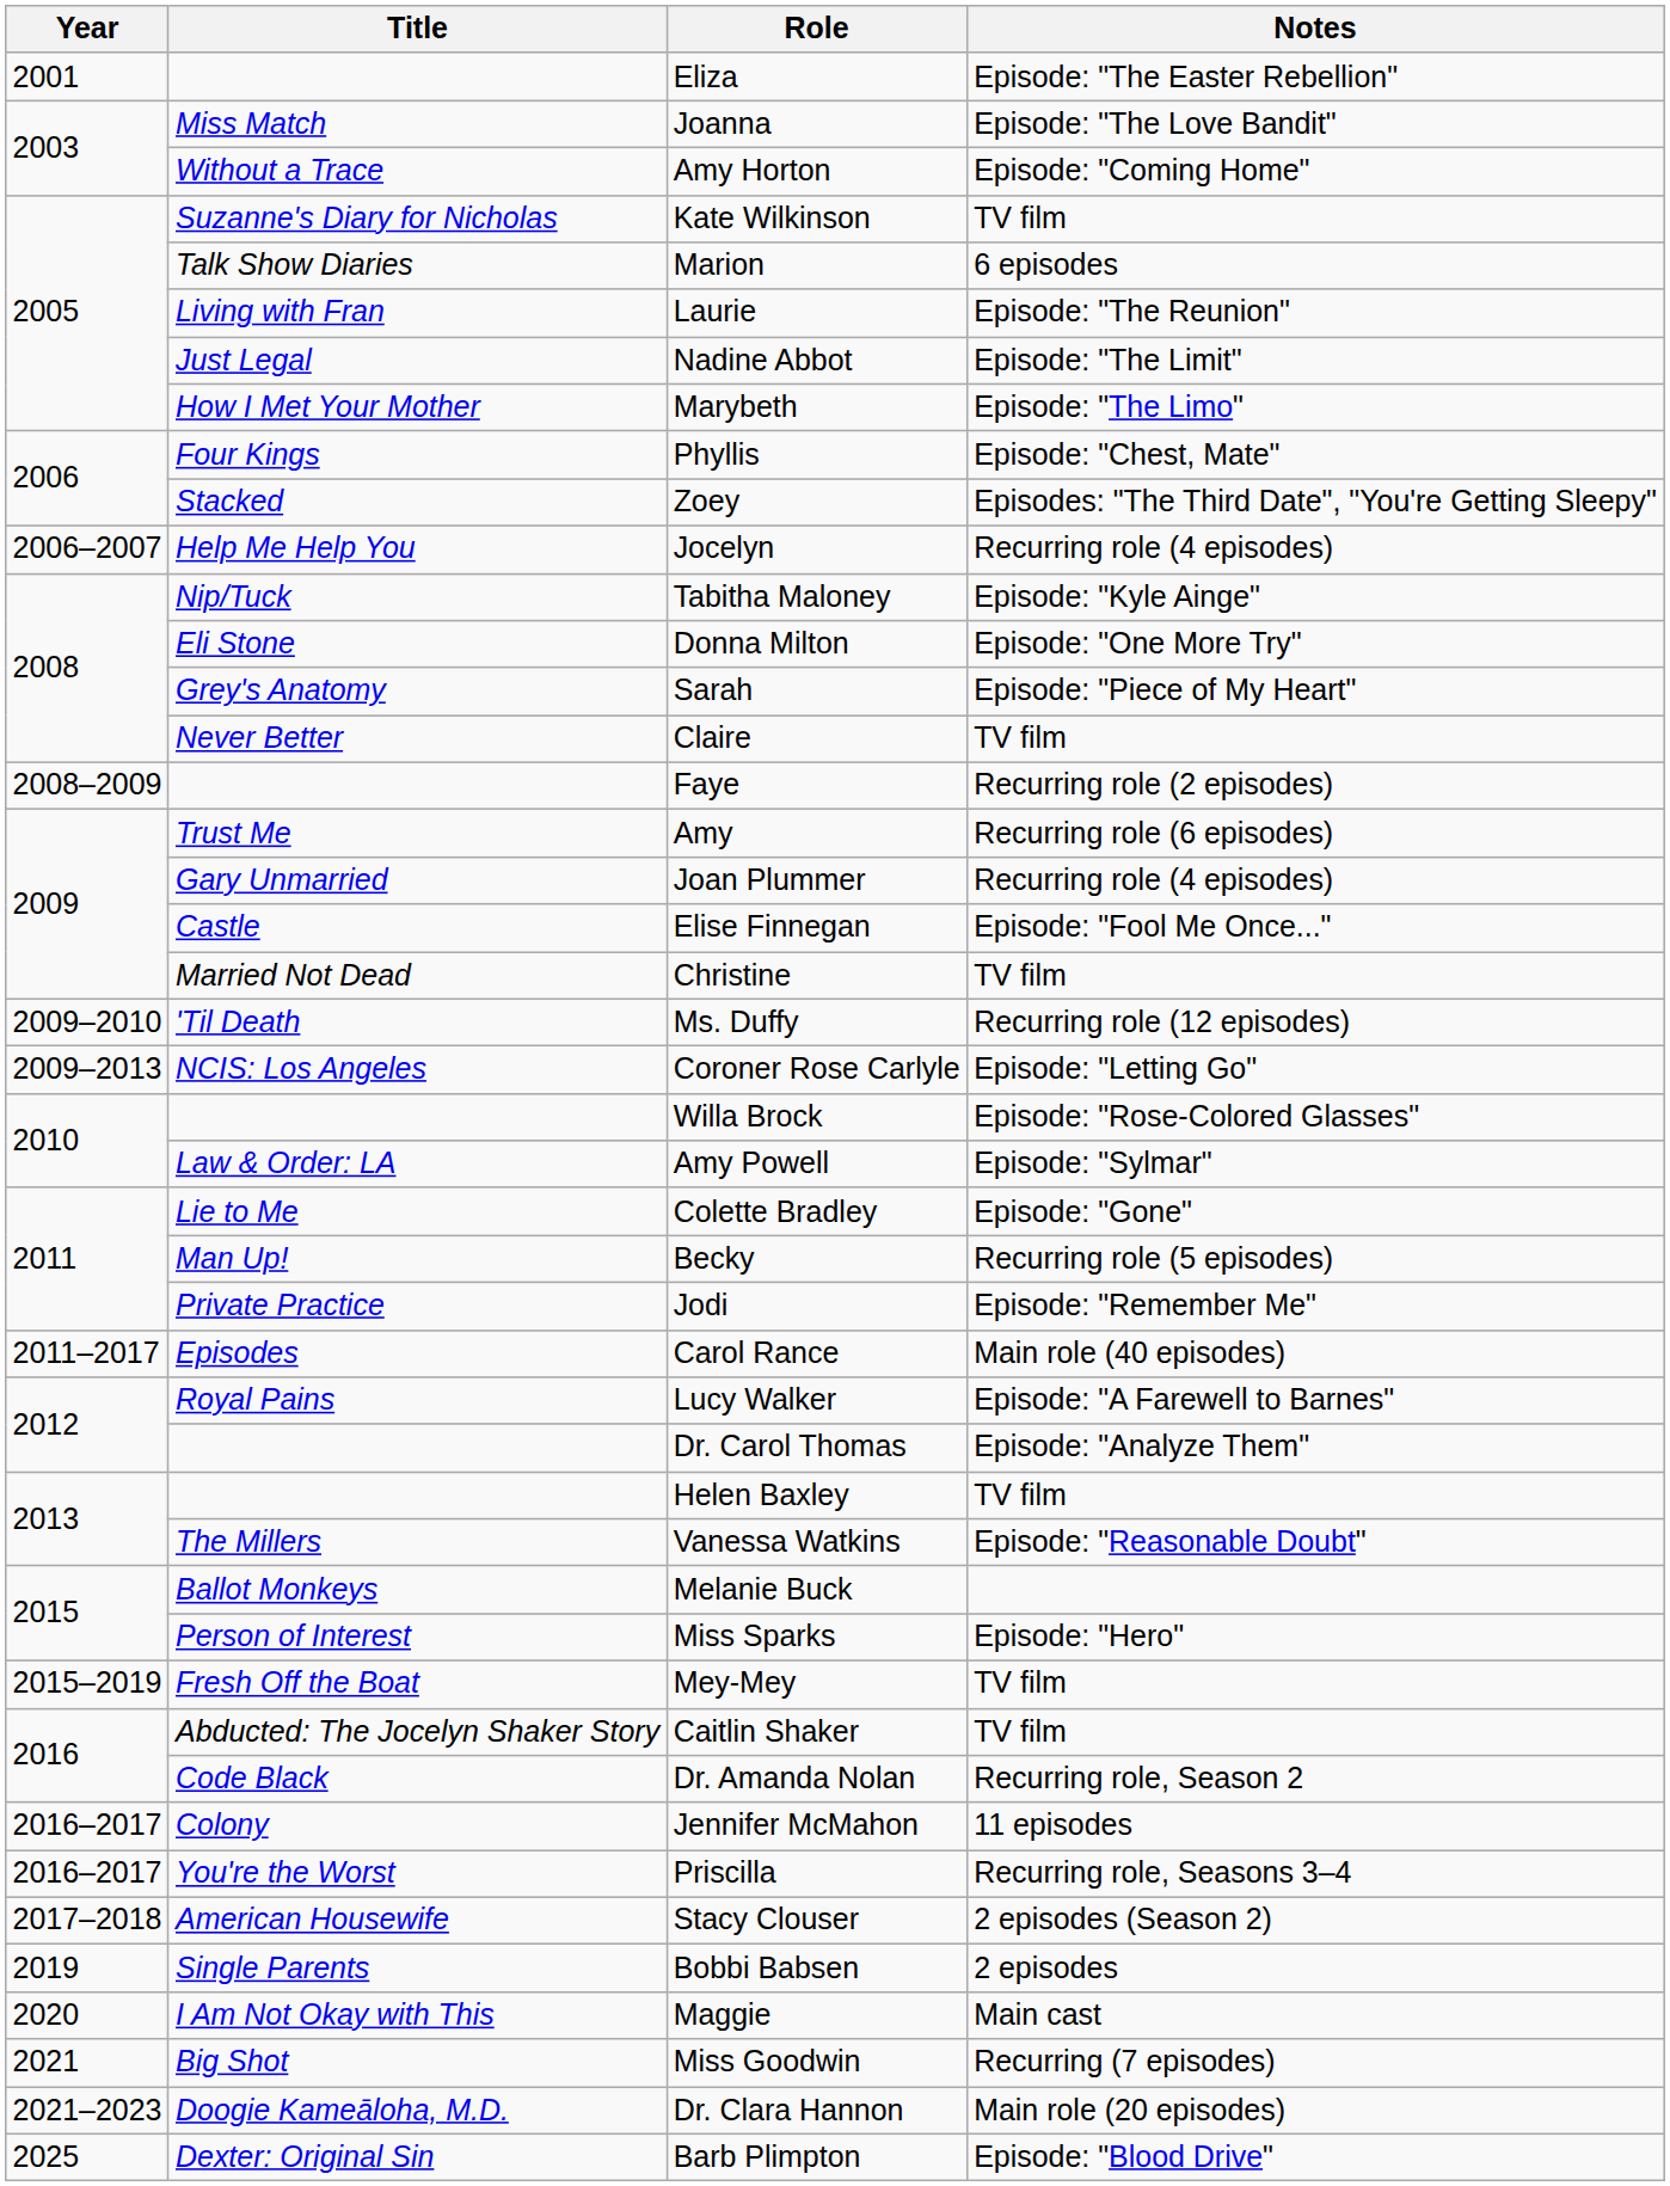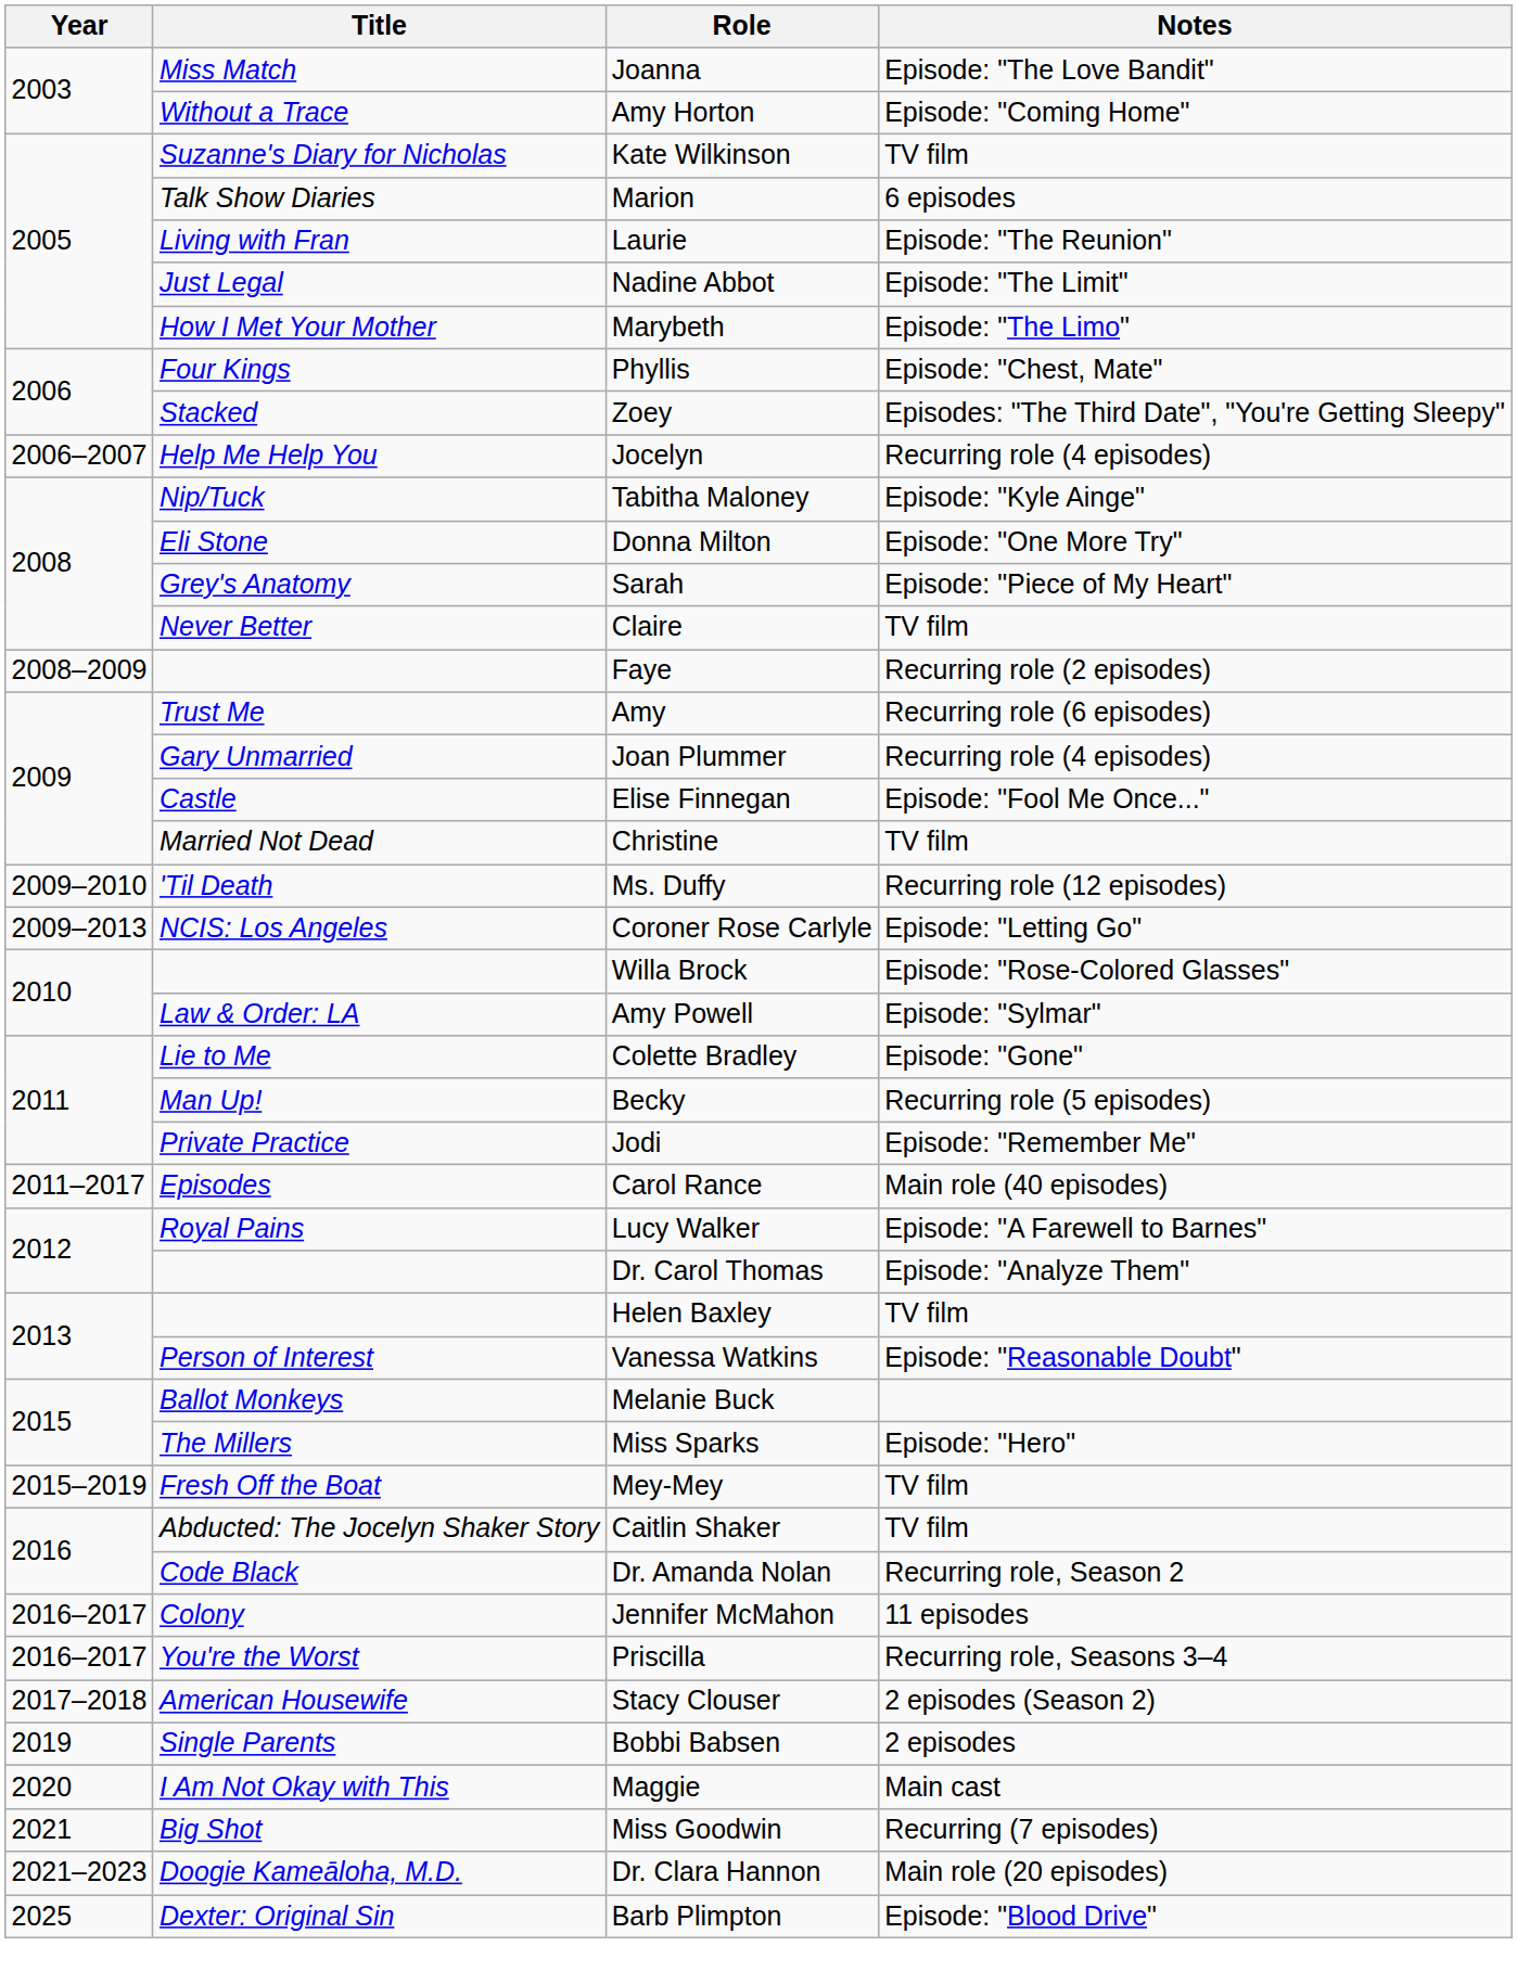- row: 2001 | Eliza | Episode: "The Easter Rebellion"
Vanessa Watkins | Title: The Millers -> Person of Interest
Miss Sparks | Title: Person of Interest -> The Millers
